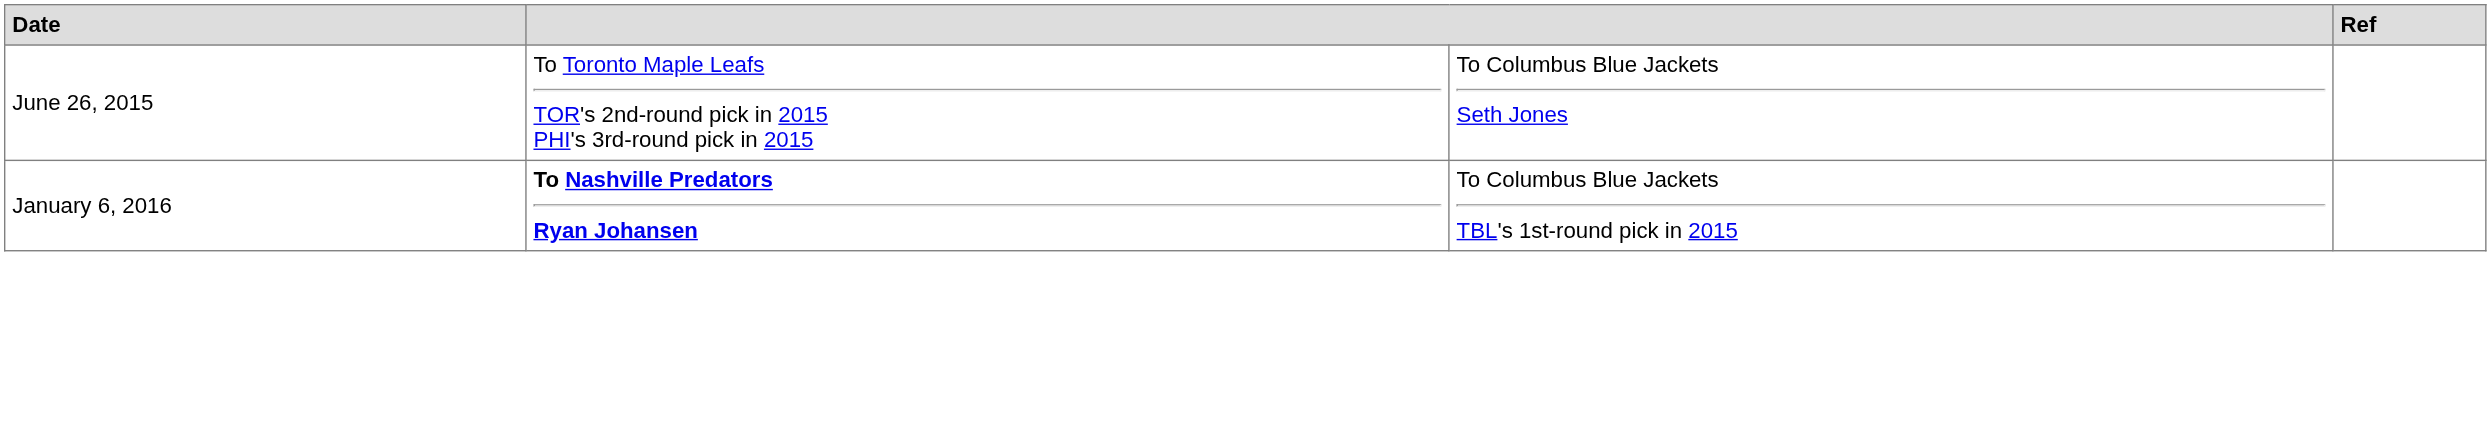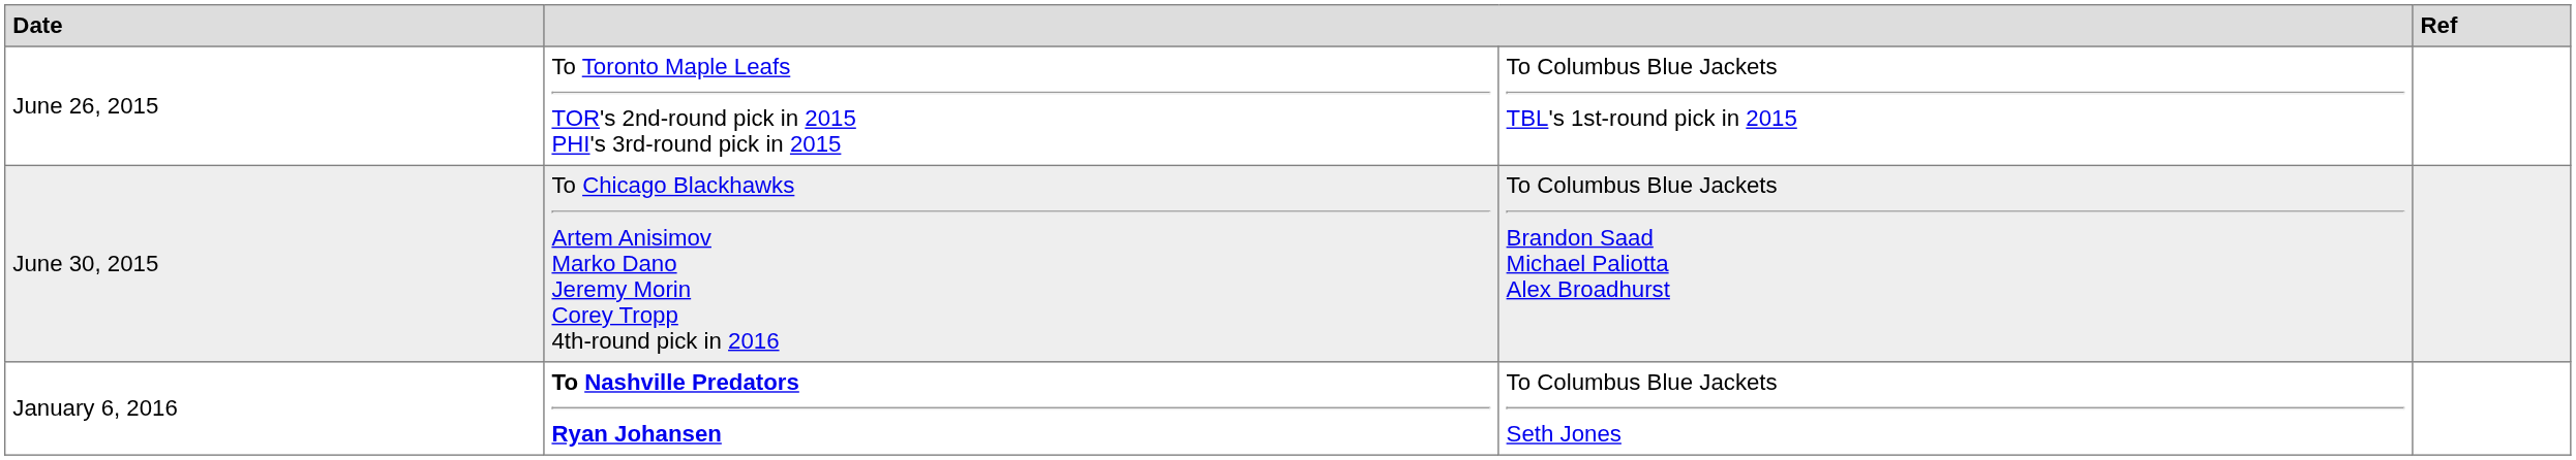June 26, 2015 | column 3: To Columbus Blue Jackets Seth Jones -> To Columbus Blue Jackets TBL's 1st-round pick in 2015
+ row: June 30, 2015 | To Chicago Blackhawks Artem Anisimov Marko Dano Jeremy Morin Corey Tropp 4th-round pick in 2016 | To Columbus Blue Jackets Brandon Saad Michael Paliotta Alex Broadhurst
January 6, 2016 | column 3: To Columbus Blue Jackets TBL's 1st-round pick in 2015 -> To Columbus Blue Jackets Seth Jones
